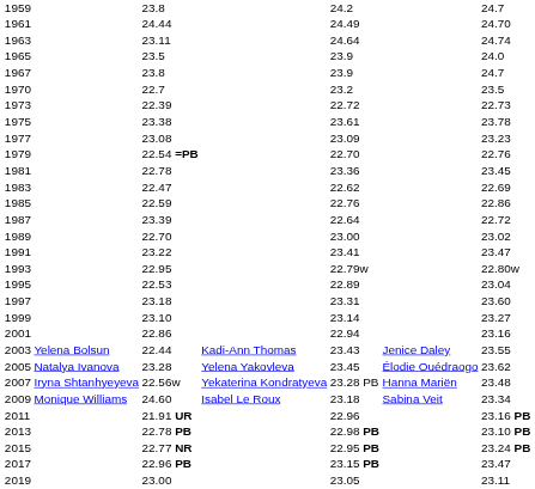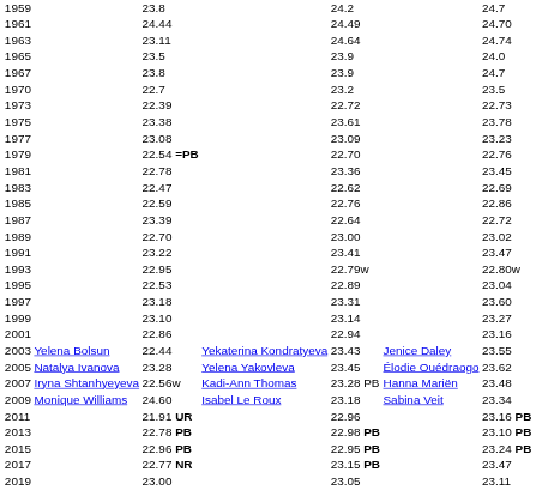2003 | column 4: Kadi-Ann Thomas -> Yekaterina Kondratyeva
2007 | column 4: Yekaterina Kondratyeva -> Kadi-Ann Thomas
2015 | column 3: 22.77 NR -> 22.96 PB
2017 | column 3: 22.96 PB -> 22.77 NR
